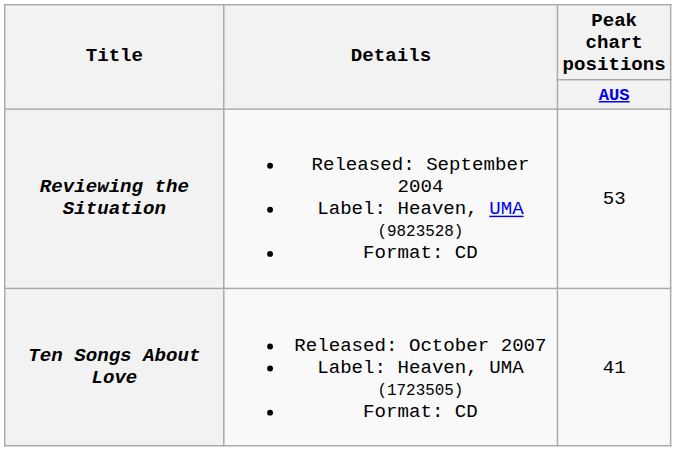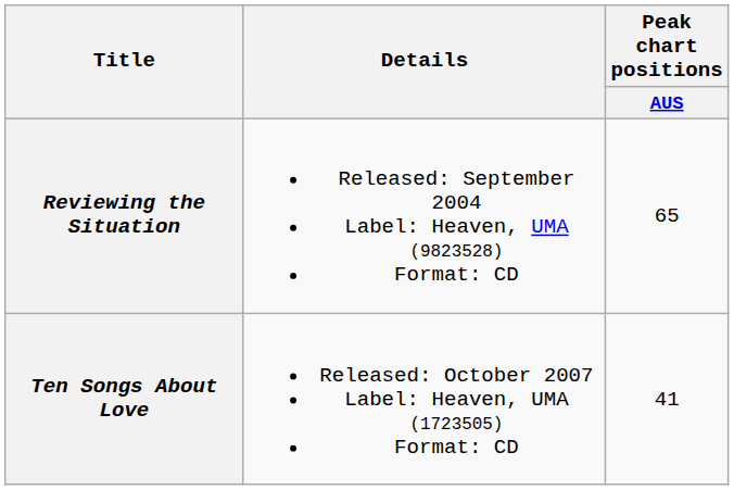Reviewing the Situation | Peak chart positions / AUS: 53 -> 65
